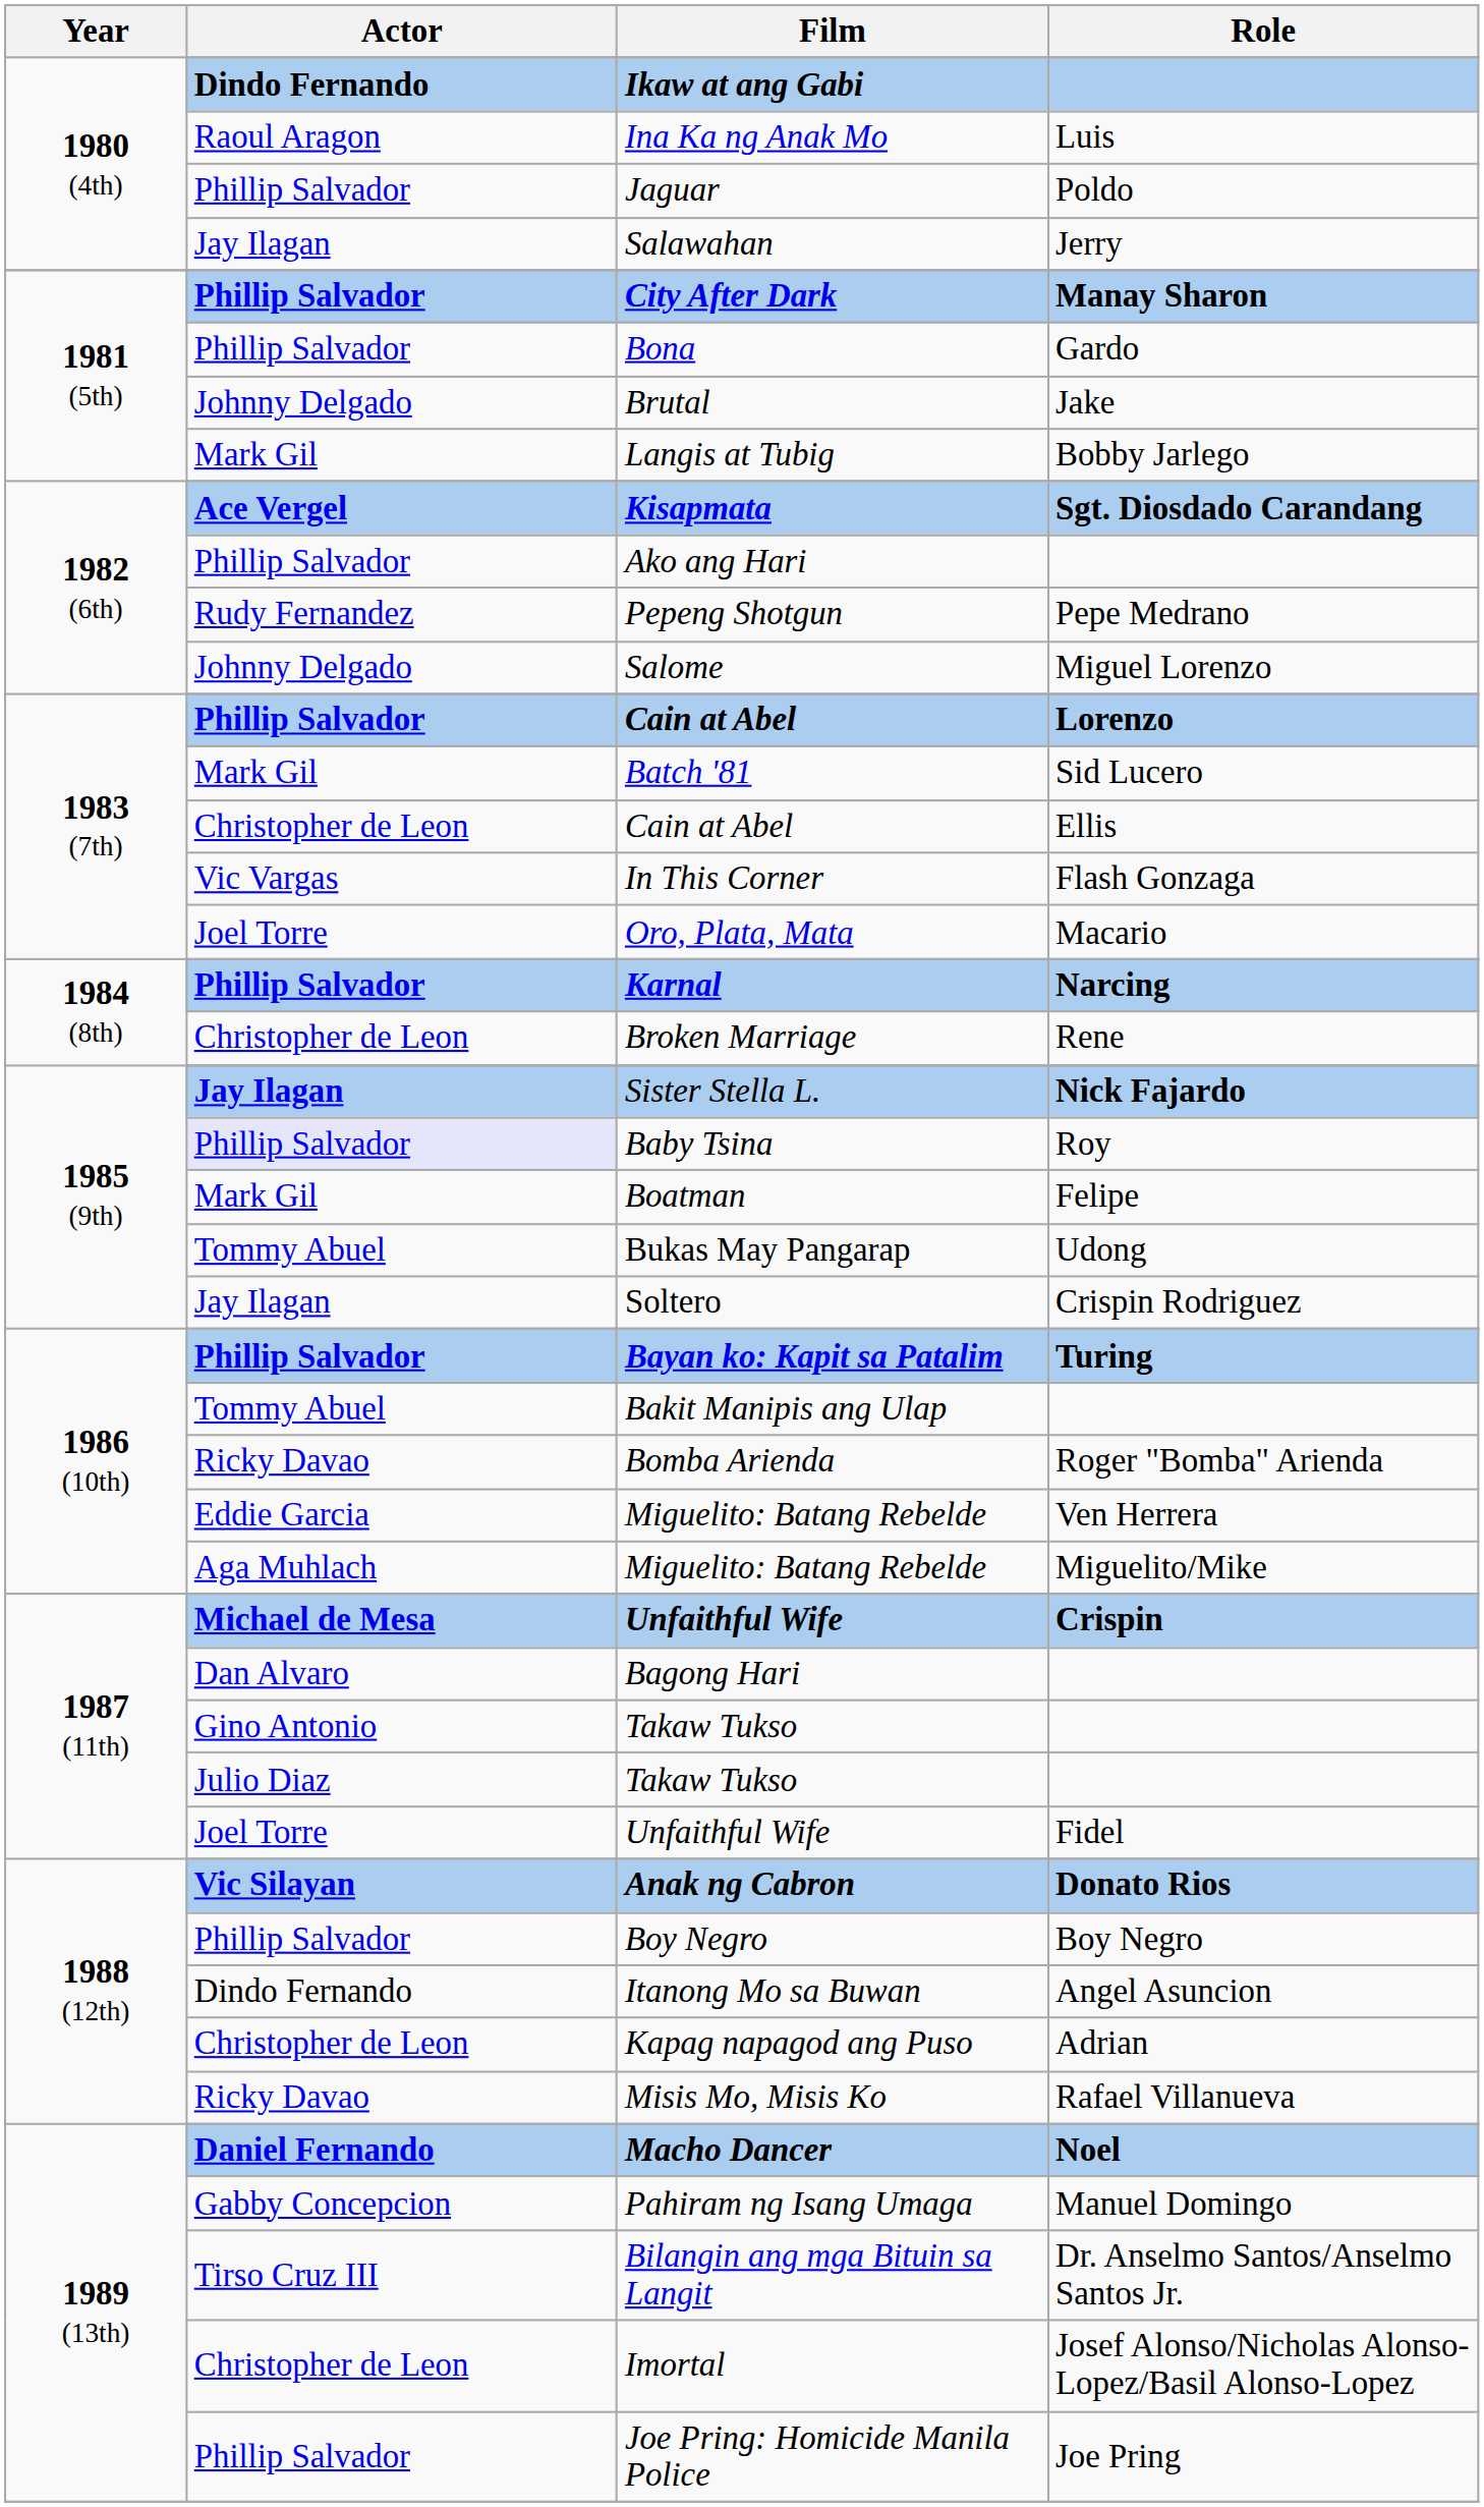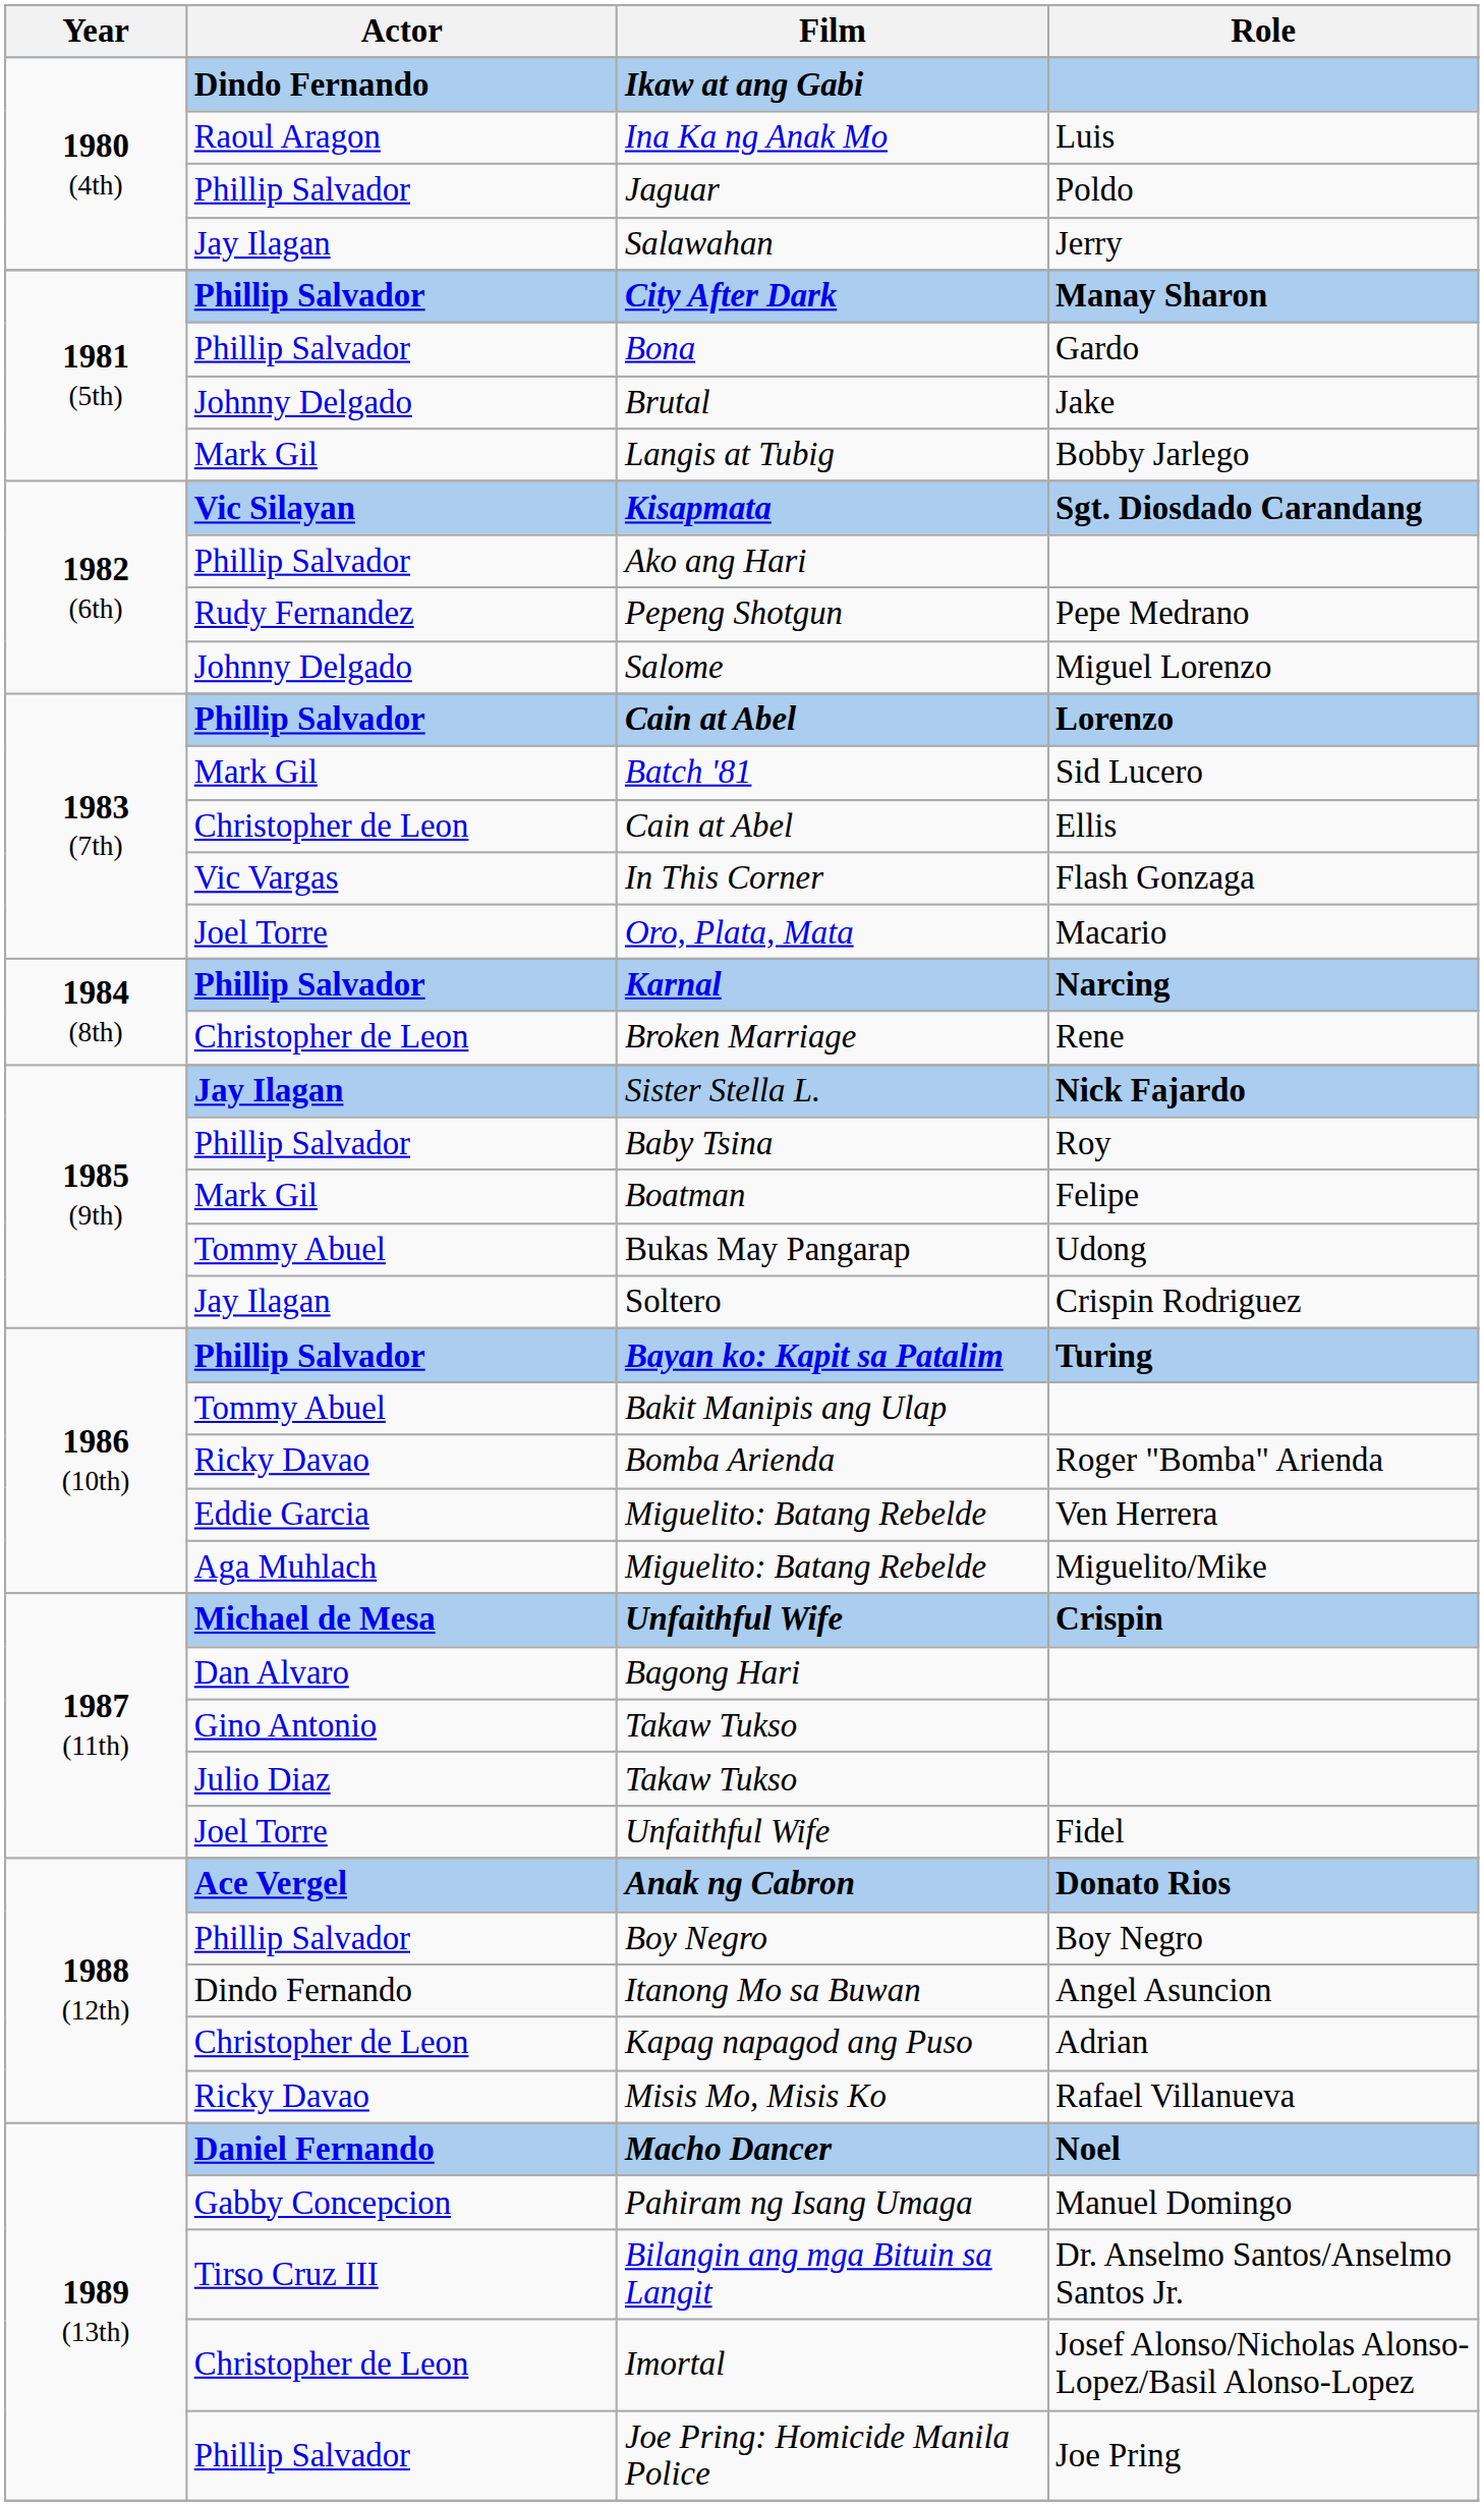Kisapmata | Actor: Ace Vergel -> Vic Silayan
Baby Tsina | Actor: lavender background -> no background
Anak ng Cabron | Actor: Vic Silayan -> Ace Vergel
